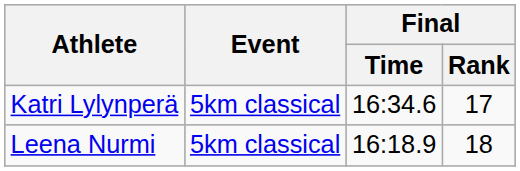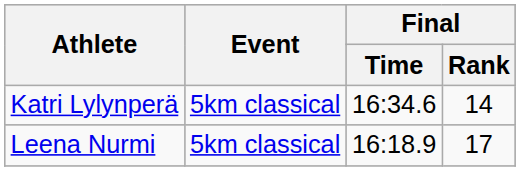Katri Lylynperä | Final / Rank: 17 -> 14
Leena Nurmi | Final / Rank: 18 -> 17
